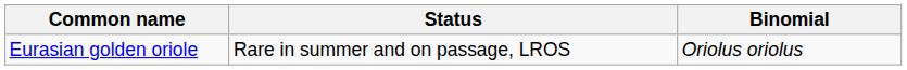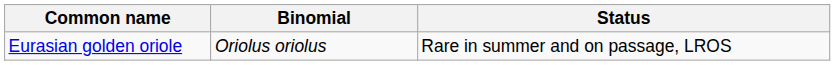columns swapped: Binomial <-> Status
